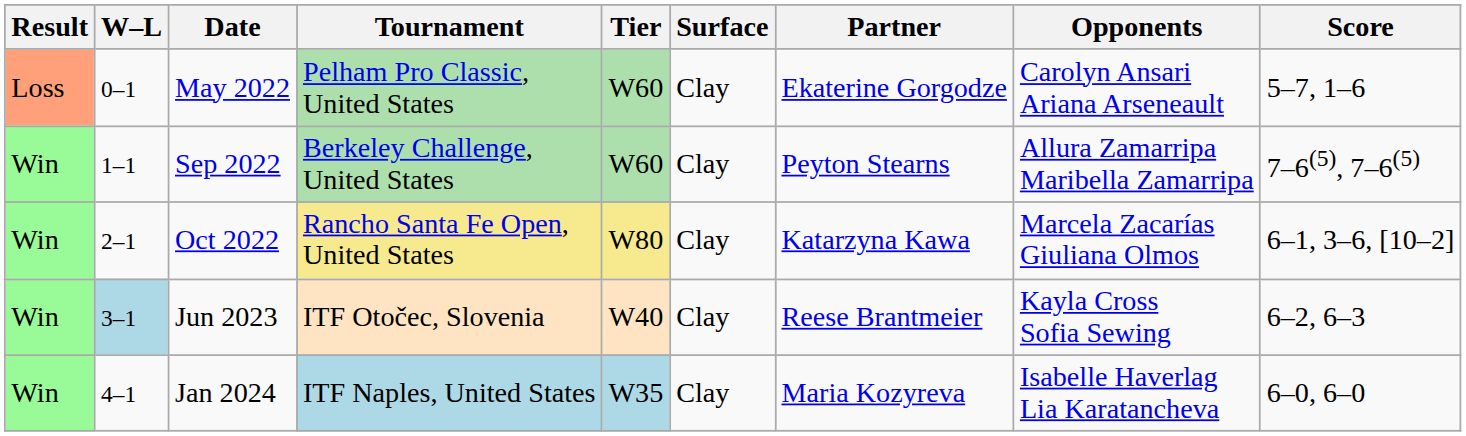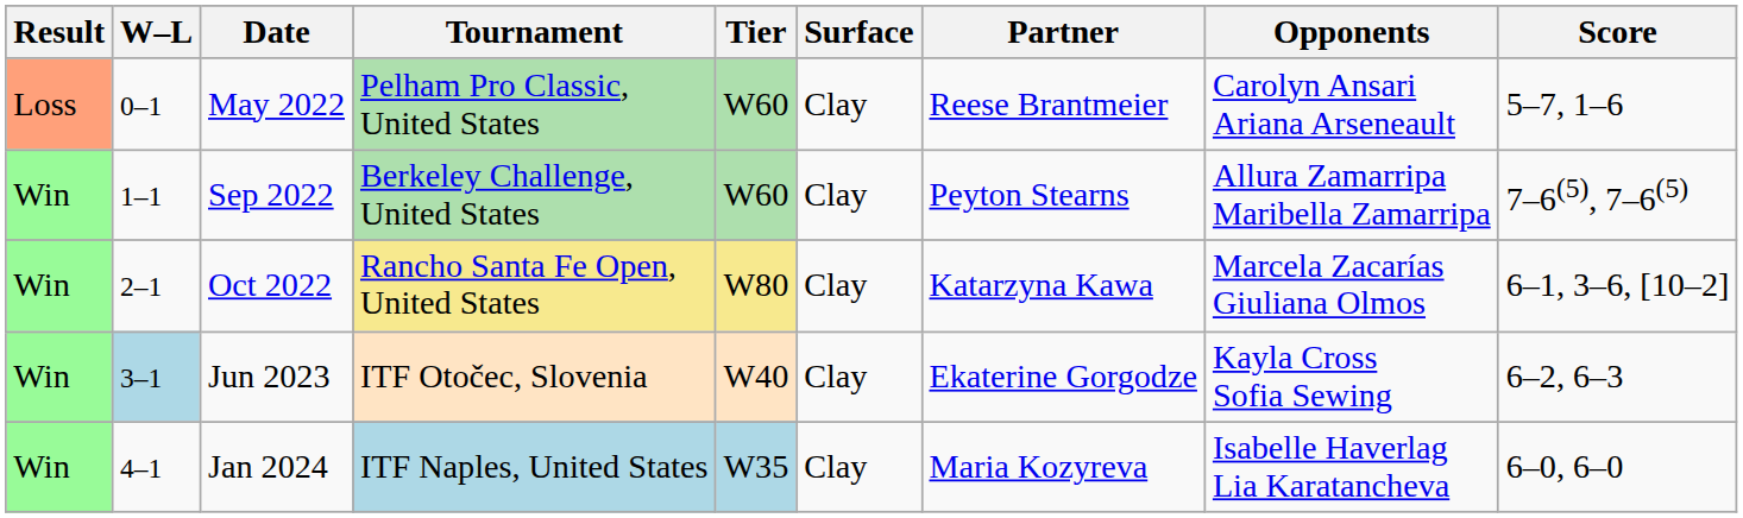May 2022 | Partner: Ekaterine Gorgodze -> Reese Brantmeier
Jun 2023 | Partner: Reese Brantmeier -> Ekaterine Gorgodze
